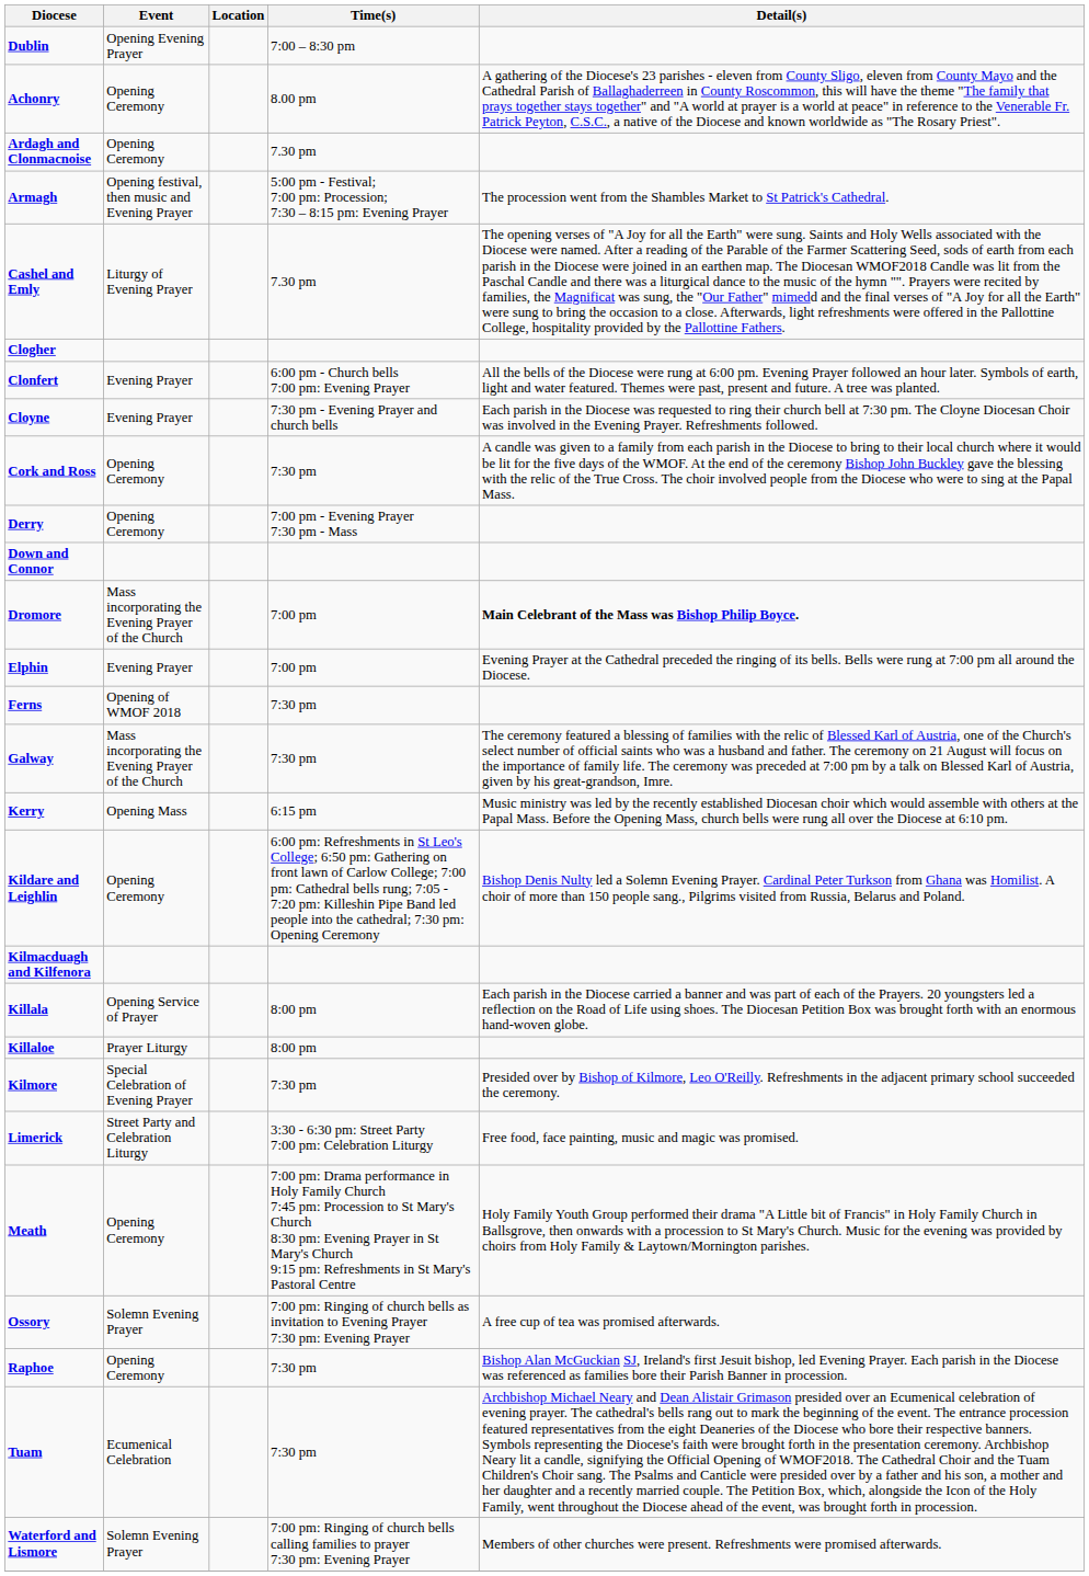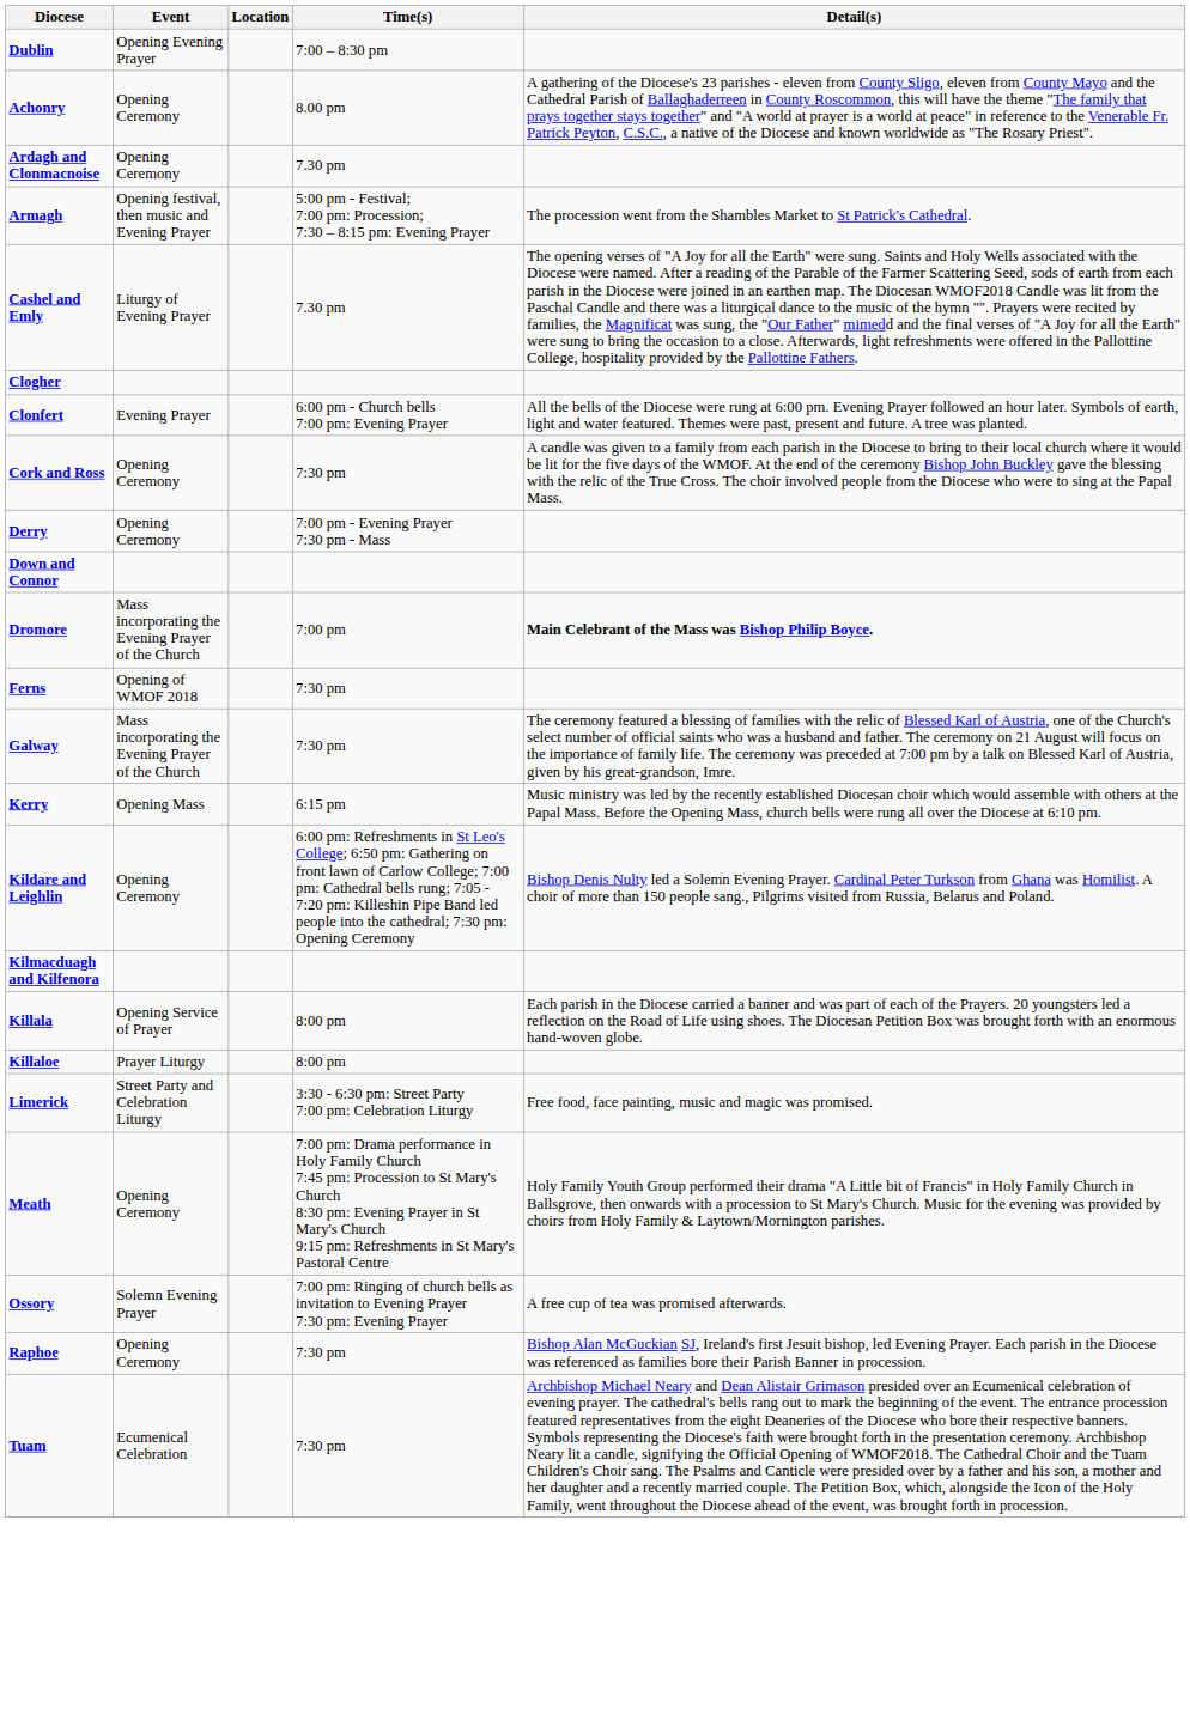- row: Cloyne | Evening Prayer | 7:30 pm - Evening Prayer and church bells | Each parish in the Diocese was requested to ring their church bell at 7:30 pm. The Cloyne Diocesan Choir was involved in the Evening Prayer. Refreshments followed.
- row: Elphin | Evening Prayer | 7:00 pm | Evening Prayer at the Cathedral preceded the ringing of its bells. Bells were rung at 7:00 pm all around the Diocese.
- row: Kilmore | Special Celebration of Evening Prayer | 7:30 pm | Presided over by Bishop of Kilmore, Leo O'Reilly. Refreshments in the adjacent primary school succeeded the ceremony.
- row: Waterford and Lismore | Solemn Evening Prayer | 7:00 pm: Ringing of church bells calling families to prayer 7:30 pm: Evening Prayer | Members of other churches were present. Refreshments were promised afterwards.
